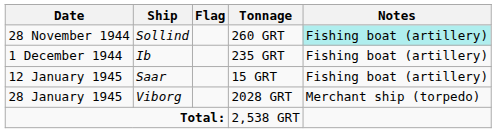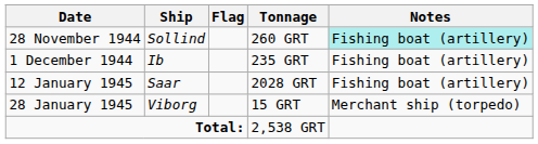12 January 1945 | Tonnage: 15 GRT -> 2028 GRT
28 January 1945 | Tonnage: 2028 GRT -> 15 GRT
